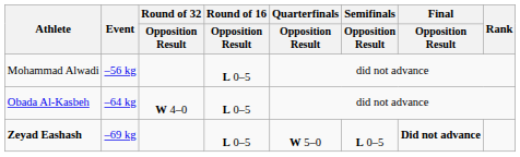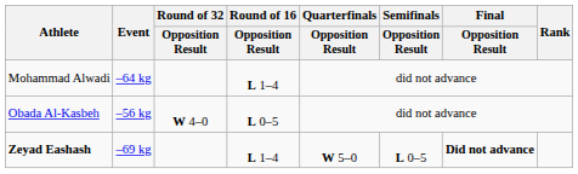Mohammad Alwadi | Event: –56 kg -> –64 kg
Mohammad Alwadi | Round of 16 / Opposition Result: L 0–5 -> L 1–4
Obada Al-Kasbeh | Event: –64 kg -> –56 kg
Zeyad Eashash | Round of 16 / Opposition Result: L 0–5 -> L 1–4
